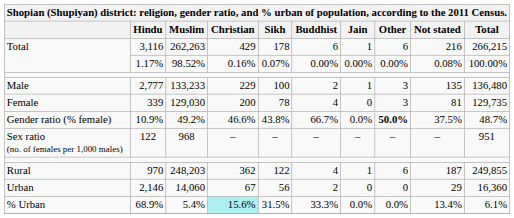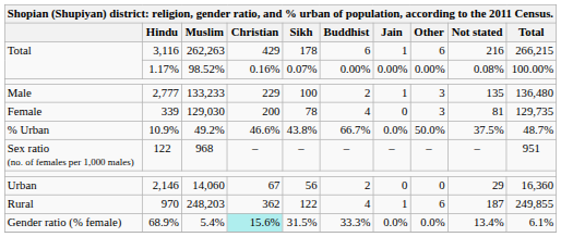10.9% | column 1: Gender ratio (% female) -> % Urban
10.9% | Other: bold -> normal
rows swapped: 2,146 <-> 970
68.9% | column 1: % Urban -> Gender ratio (% female)
